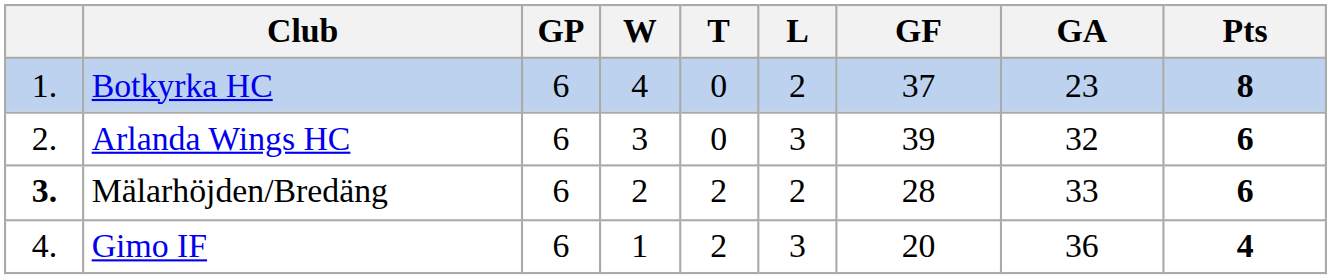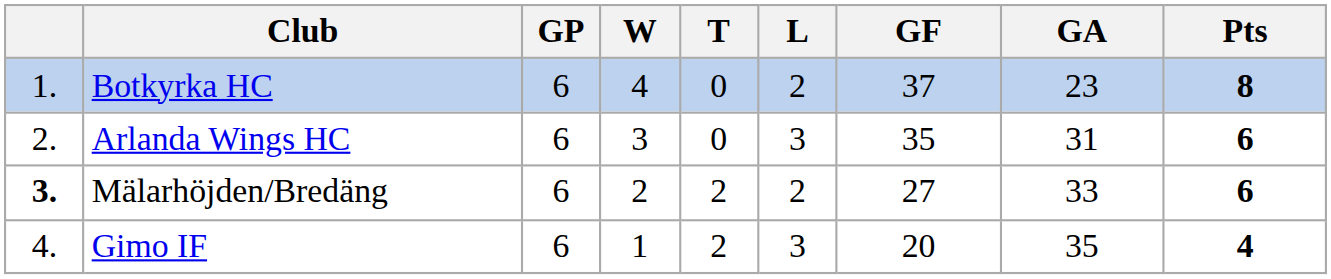Arlanda Wings HC | GF: 39 -> 35
Arlanda Wings HC | GA: 32 -> 31
Mälarhöjden/Bredäng | GF: 28 -> 27
Gimo IF | GA: 36 -> 35
